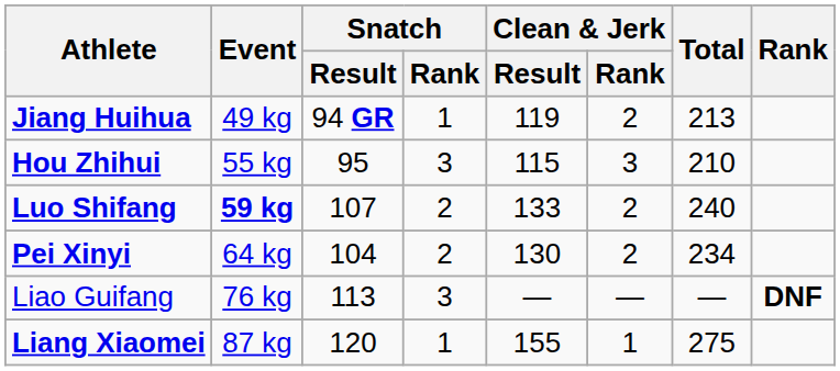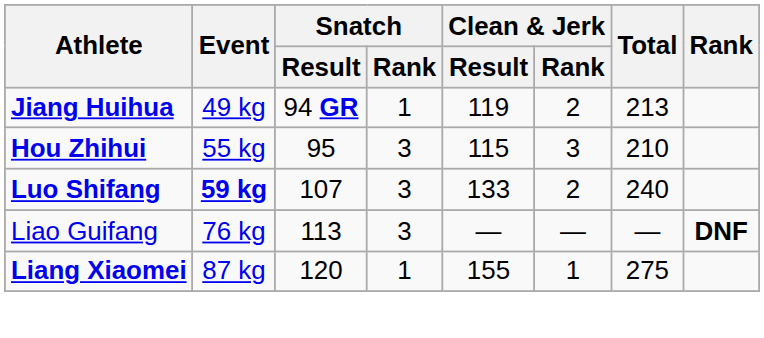Luo Shifang | Snatch / Rank: 2 -> 3
- row: Pei Xinyi | 64 kg | 104 | 2 | 130 | 2 | 234
